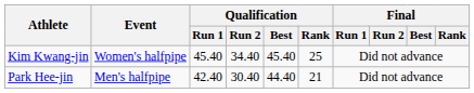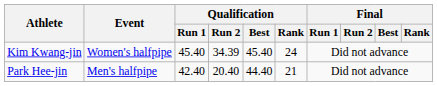Kim Kwang-jin | Qualification / Run 2: 34.40 -> 34.39
Kim Kwang-jin | Qualification / Rank: 25 -> 24
Park Hee-jin | Qualification / Run 2: 30.40 -> 20.40
